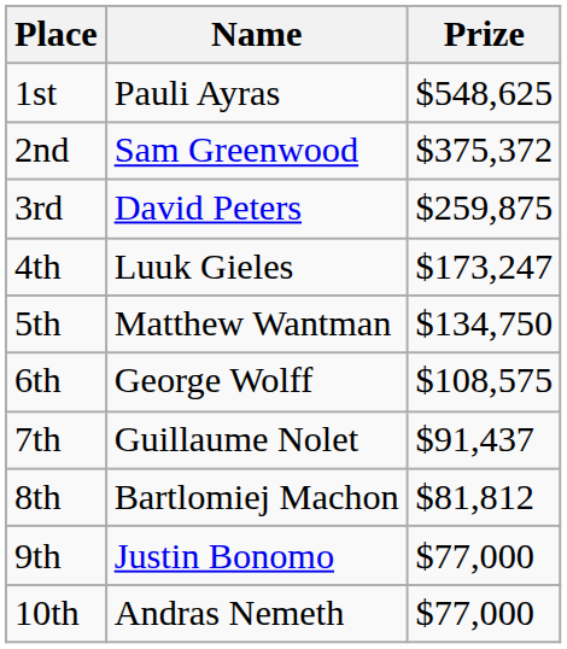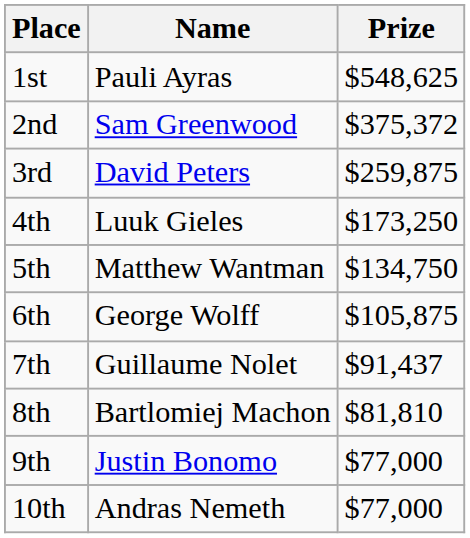4th | Prize: $173,247 -> $173,250
6th | Prize: $108,575 -> $105,875
8th | Prize: $81,812 -> $81,810
